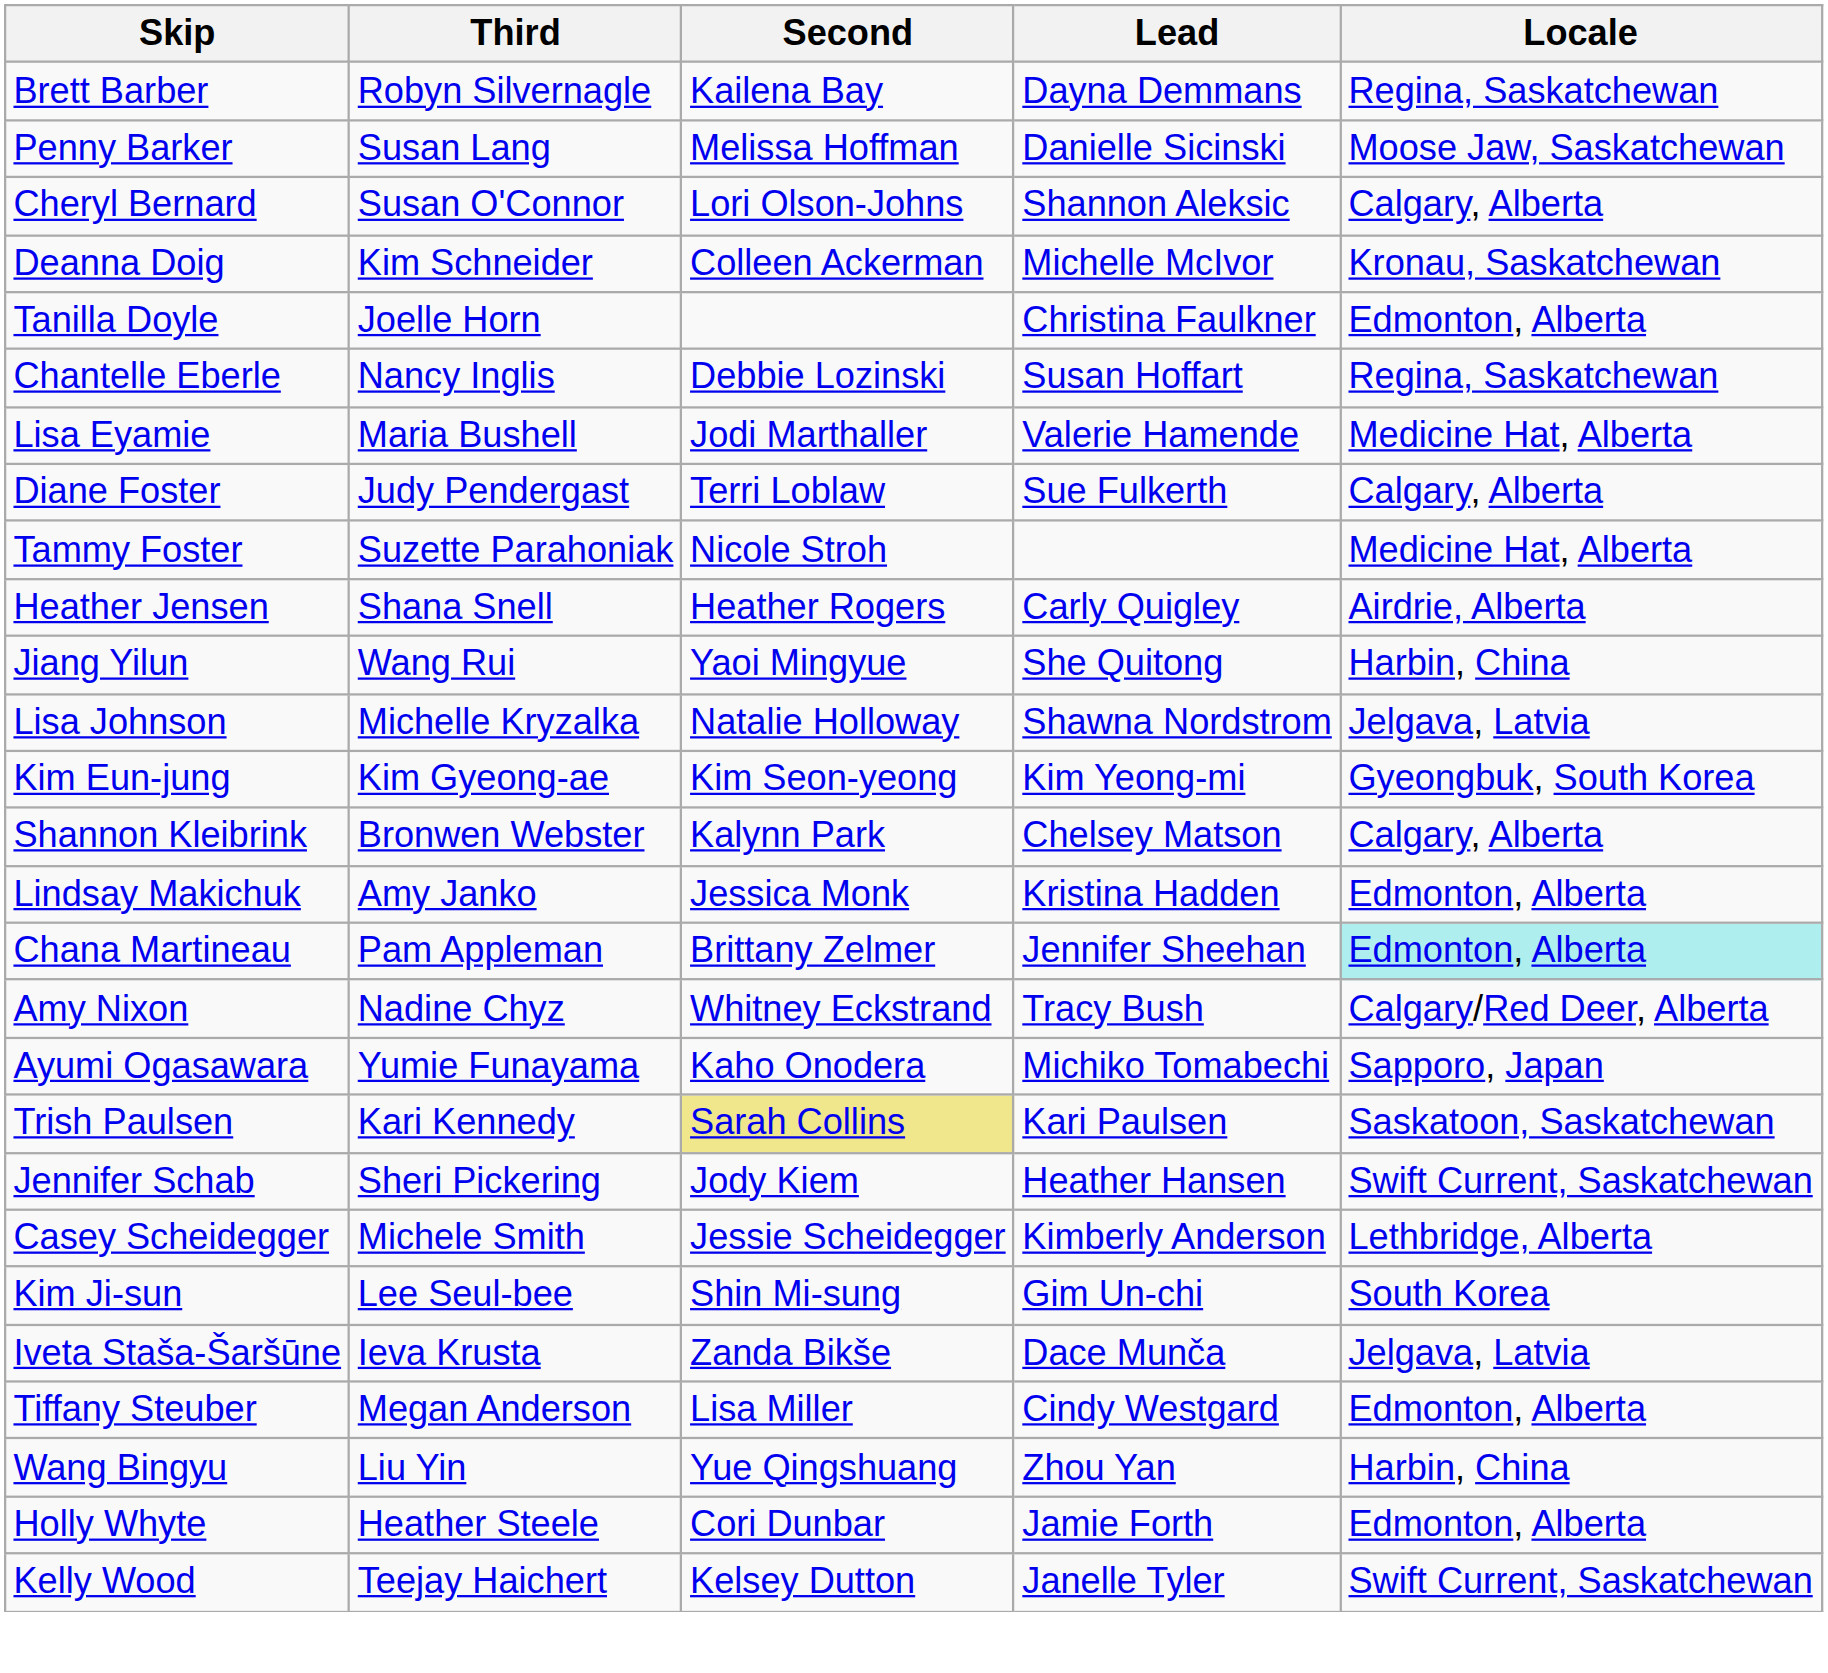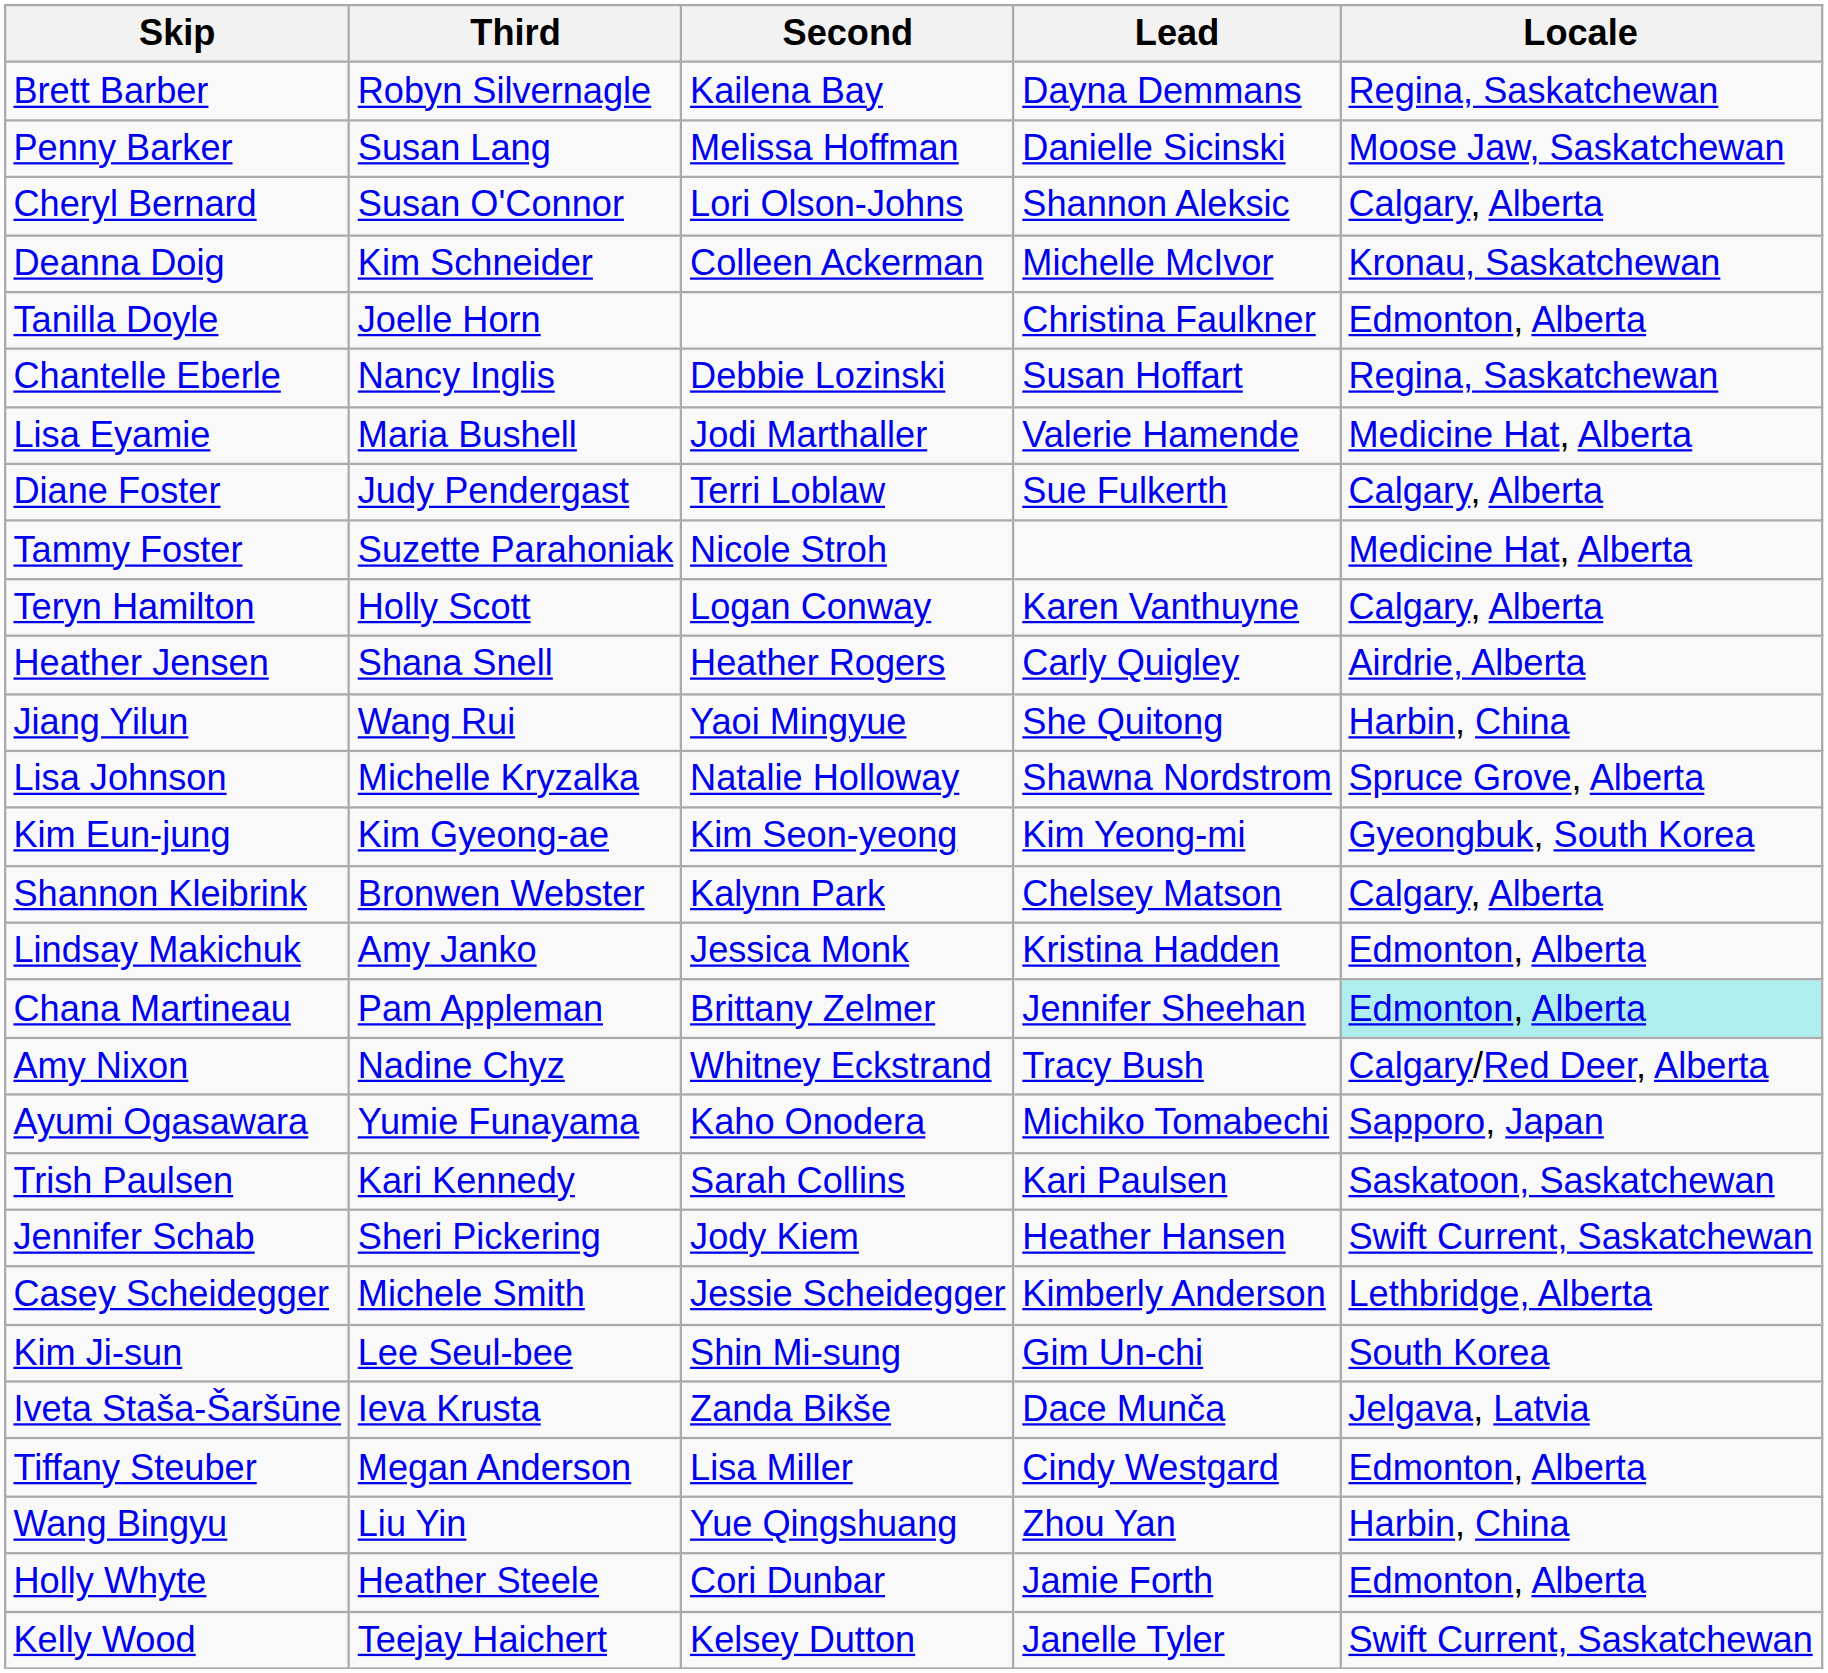+ row: Teryn Hamilton | Holly Scott | Logan Conway | Karen Vanthuyne | Calgary, Alberta
Lisa Johnson | Locale: Jelgava, Latvia -> Spruce Grove, Alberta
Trish Paulsen | Second: khaki background -> no background
